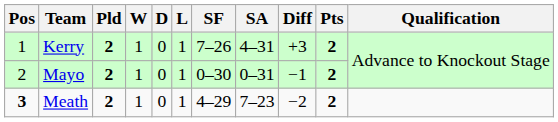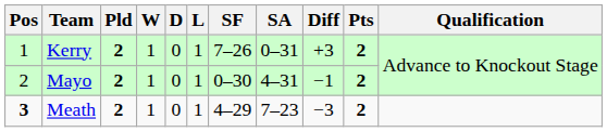Kerry | SA: 4–31 -> 0–31
Mayo | SA: 0–31 -> 4–31
Meath | Diff: −2 -> −3
